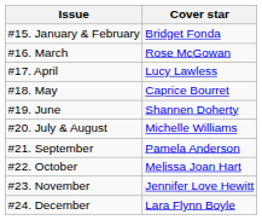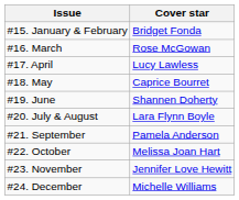#20. July & August | Cover star: Michelle Williams -> Lara Flynn Boyle
#24. December | Cover star: Lara Flynn Boyle -> Michelle Williams
